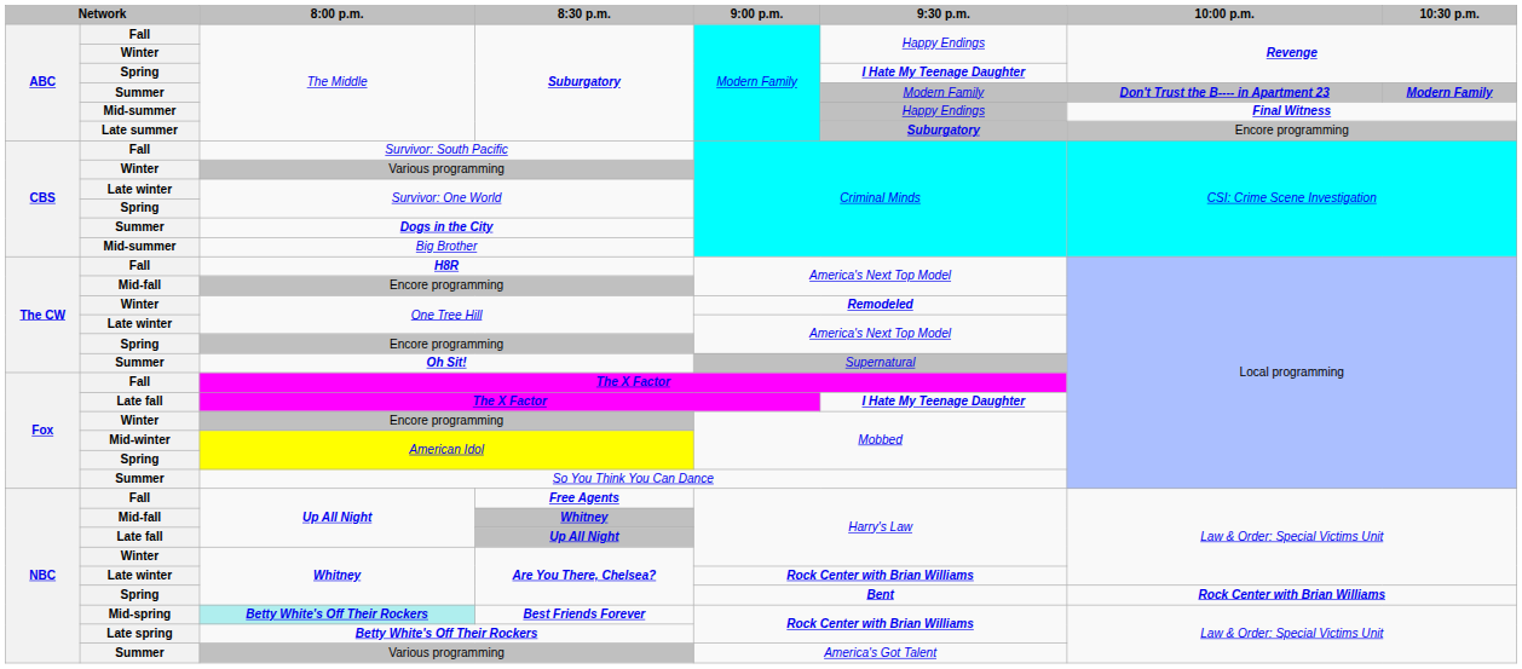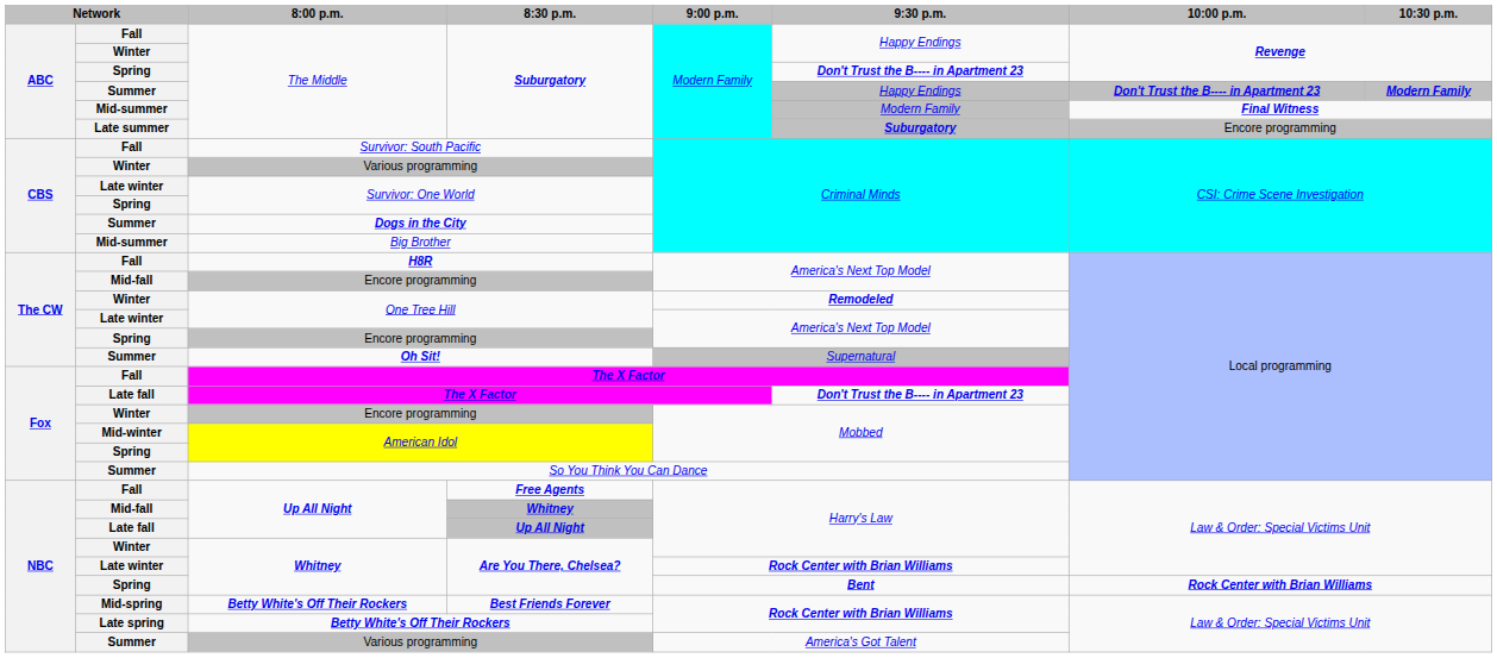Spring / Suburgatory | 9:30 p.m.: I Hate My Teenage Daughter -> Don't Trust the B---- in Apartment 23
Summer / Suburgatory | 9:30 p.m.: Modern Family -> Happy Endings
Mid-summer / Suburgatory | 9:30 p.m.: Happy Endings -> Modern Family
Late fall / The X Factor | 9:30 p.m.: I Hate My Teenage Daughter -> Don't Trust the B---- in Apartment 23
Best Friends Forever | 8:00 p.m.: paleturquoise background -> no background
